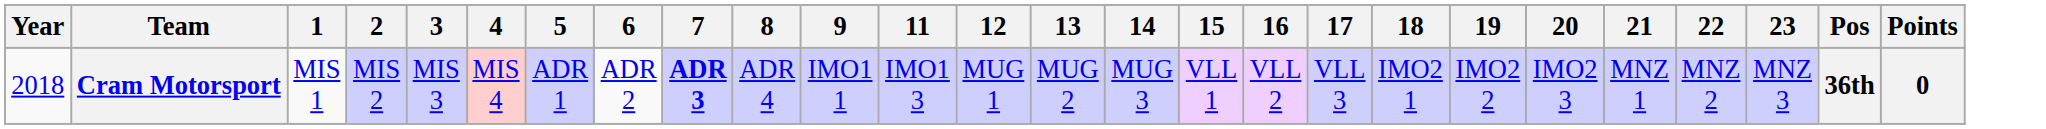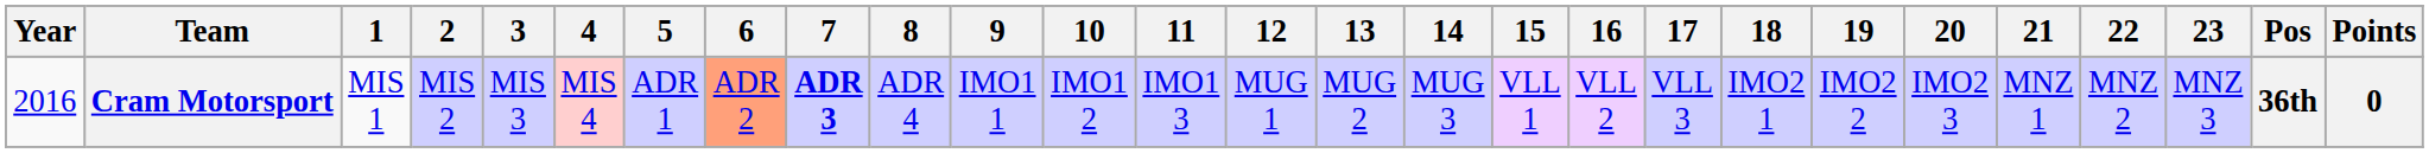+ column: 10 | IMO1 2
Cram Motorsport | Year: 2018 -> 2016
Cram Motorsport | 6: no background -> lightsalmon background
